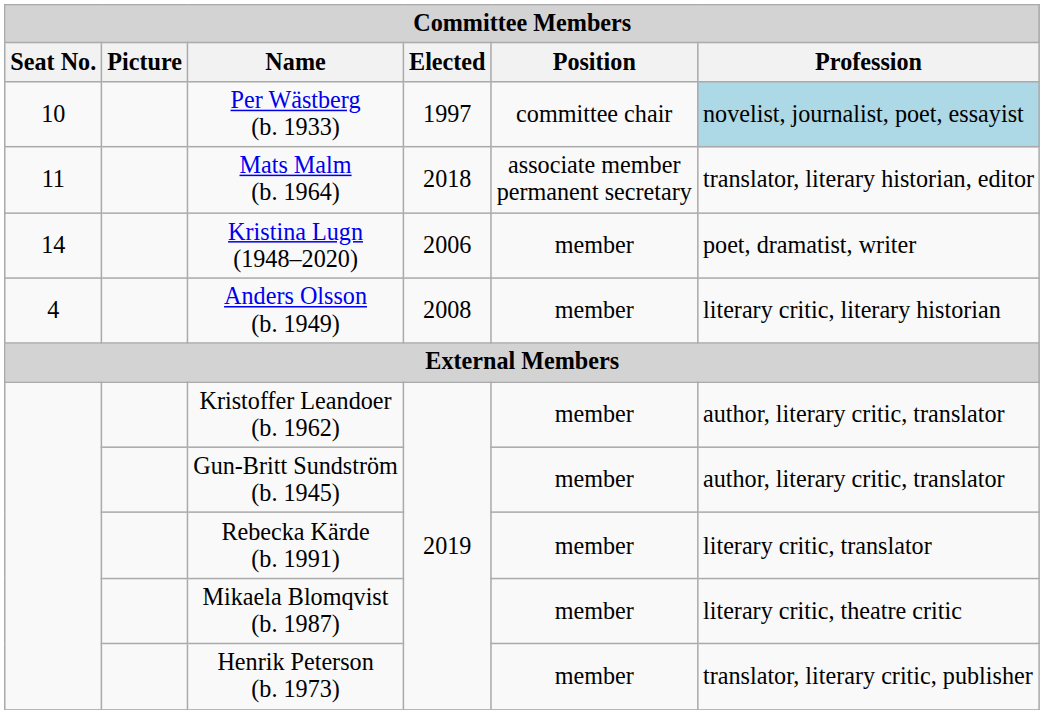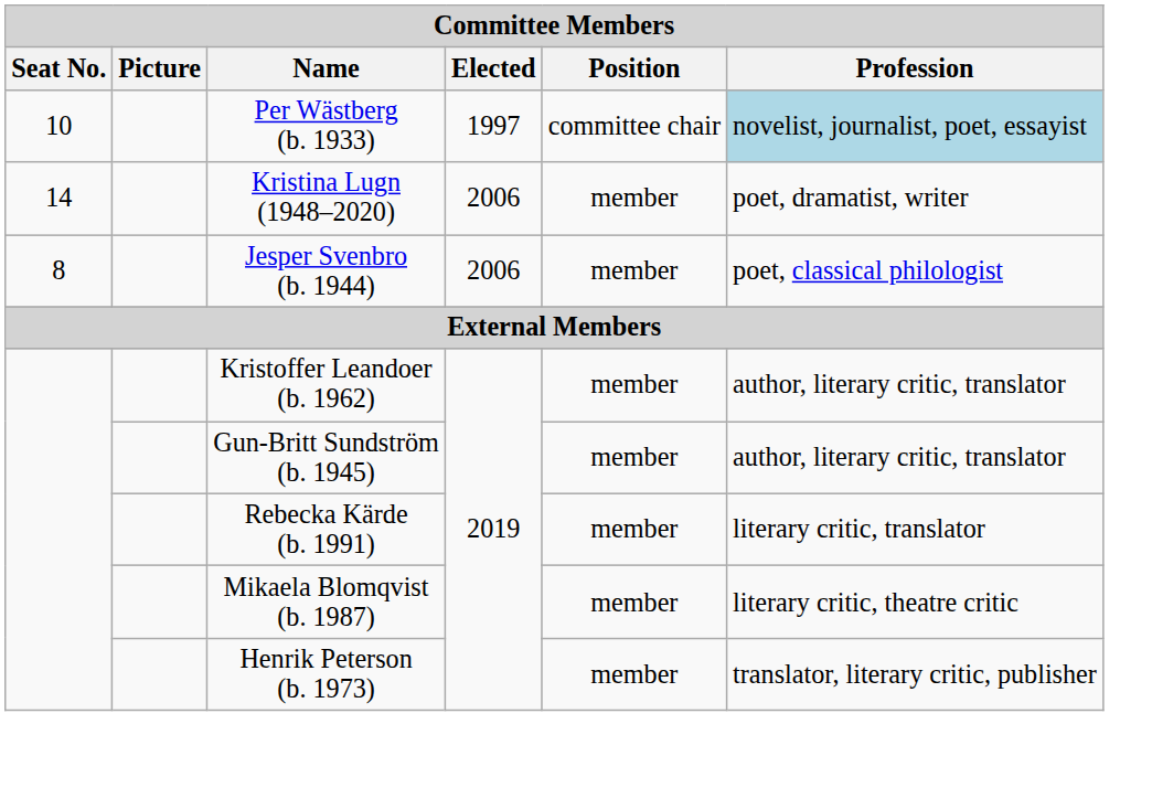- row: 11 | Mats Malm (b. 1964) | 2018 | associate member permanent secretary | translator, literary historian, editor
+ row: 8 | Jesper Svenbro (b. 1944) | 2006 | member | poet, classical philologist
- row: 4 | Anders Olsson (b. 1949) | 2008 | member | literary critic, literary historian
